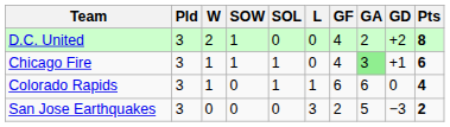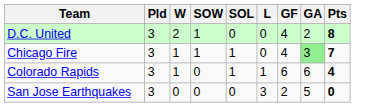- column: GD | +2 | +1 | 0 | −3
Chicago Fire | Pts: 6 -> 7
San Jose Earthquakes | Pts: 2 -> 0
